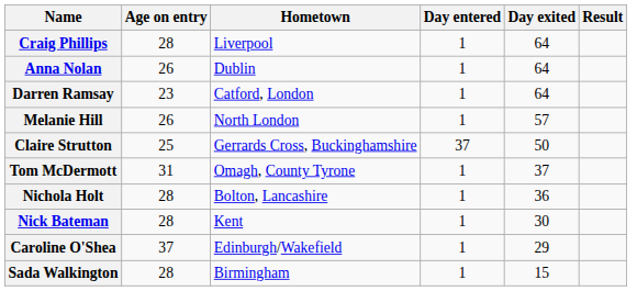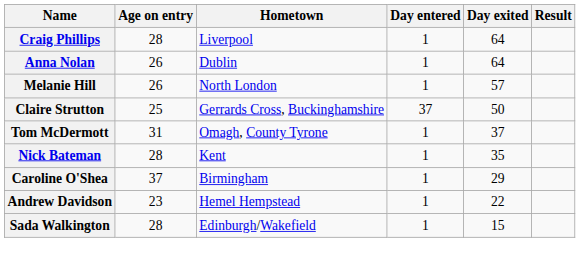- row: Darren Ramsay | 23 | Catford, London | 1 | 64
- row: Nichola Holt | 28 | Bolton, Lancashire | 1 | 36
Nick Bateman | Day exited: 30 -> 35
Caroline O'Shea | Hometown: Edinburgh/Wakefield -> Birmingham
+ row: Andrew Davidson | 23 | Hemel Hempstead | 1 | 22
Sada Walkington | Hometown: Birmingham -> Edinburgh/Wakefield
